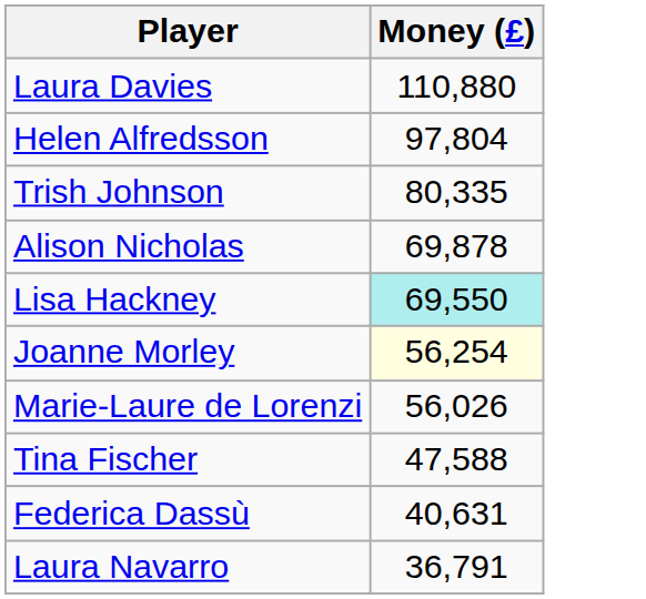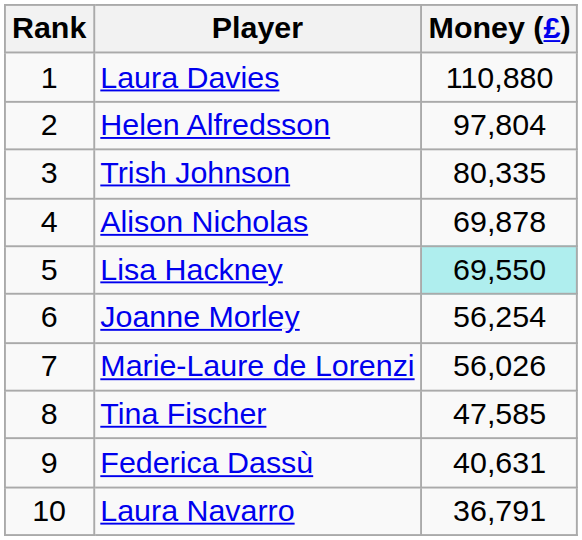+ column: Rank | 1 | 2 | 3 | 4 | 5 | 6 | 7 | 8 | 9 | 10
Joanne Morley | Money (£): lightyellow background -> no background
Tina Fischer | Money (£): 47,588 -> 47,585
